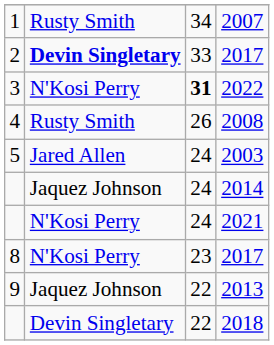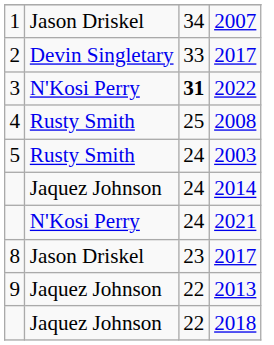2007 | column 2: Rusty Smith -> Jason Driskel
2 / 2017 | column 2: bold -> normal
2008 | column 3: 26 -> 25
2003 | column 2: Jared Allen -> Rusty Smith
8 / 2017 | column 2: N'Kosi Perry -> Jason Driskel
2018 | column 2: Devin Singletary -> Jaquez Johnson
